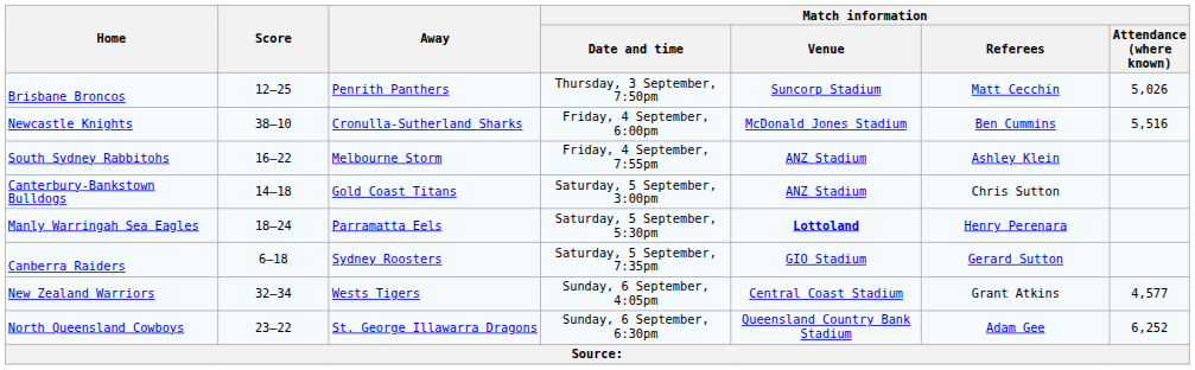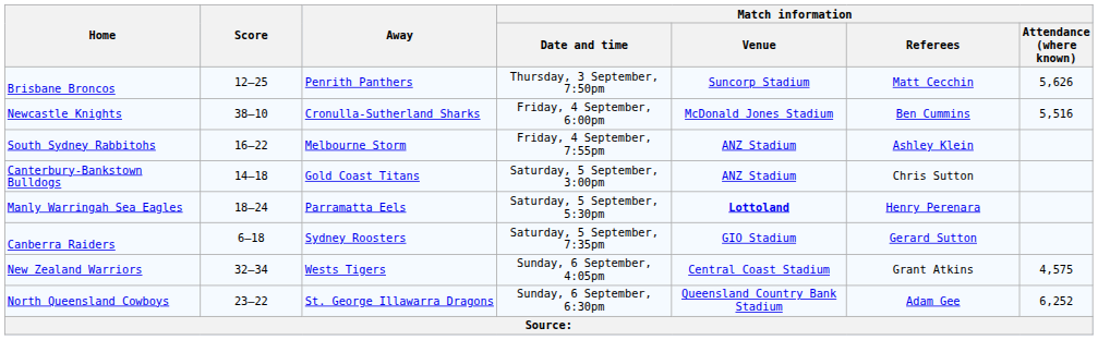Brisbane Broncos | Match information / Attendance (where known): 5,026 -> 5,626
New Zealand Warriors | Match information / Attendance (where known): 4,577 -> 4,575
